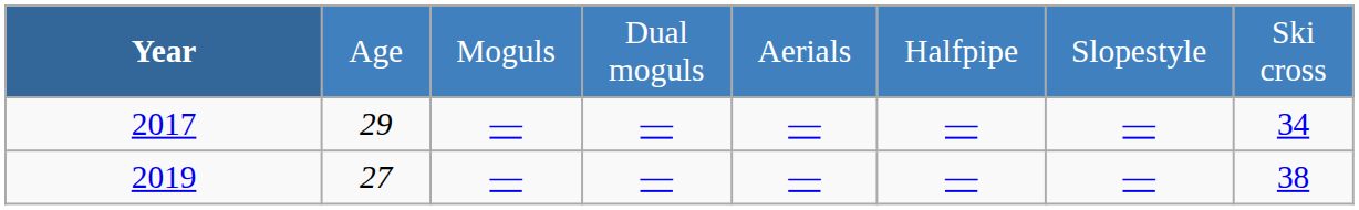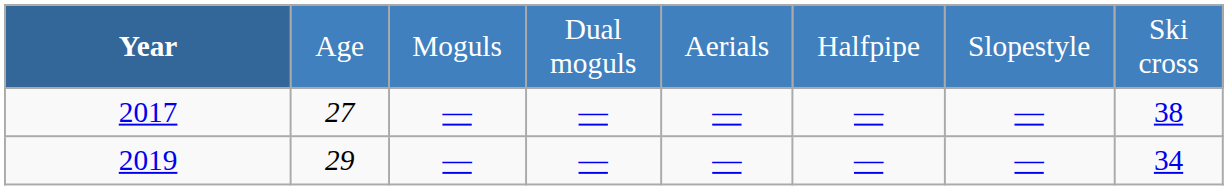2017 | column 2: 29 -> 27
2017 | column 8: 34 -> 38
2019 | column 2: 27 -> 29
2019 | column 8: 38 -> 34
